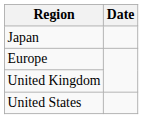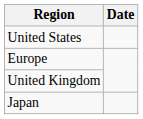rows swapped: United States <-> Japan
